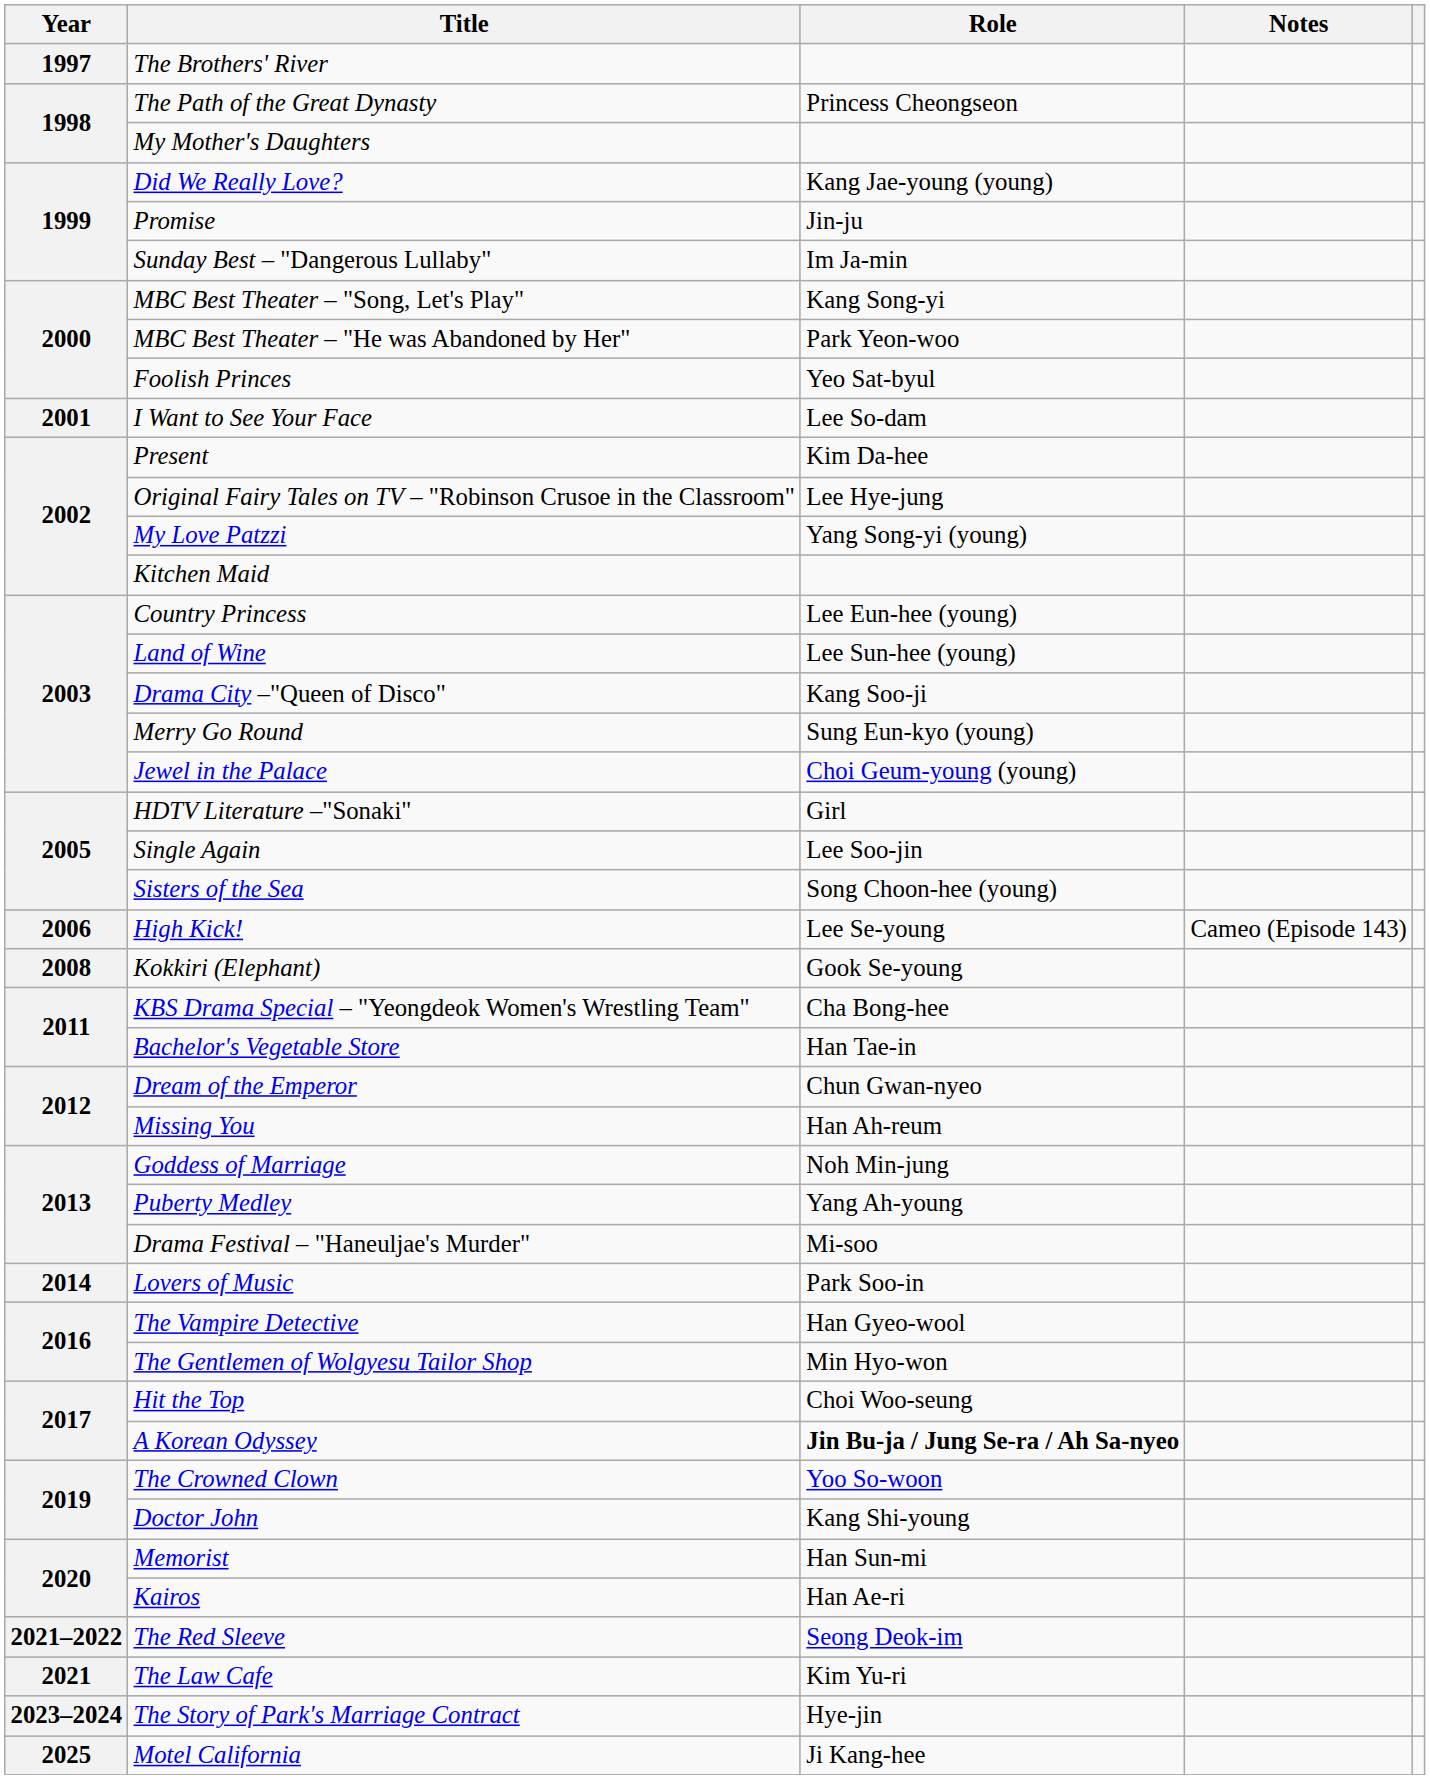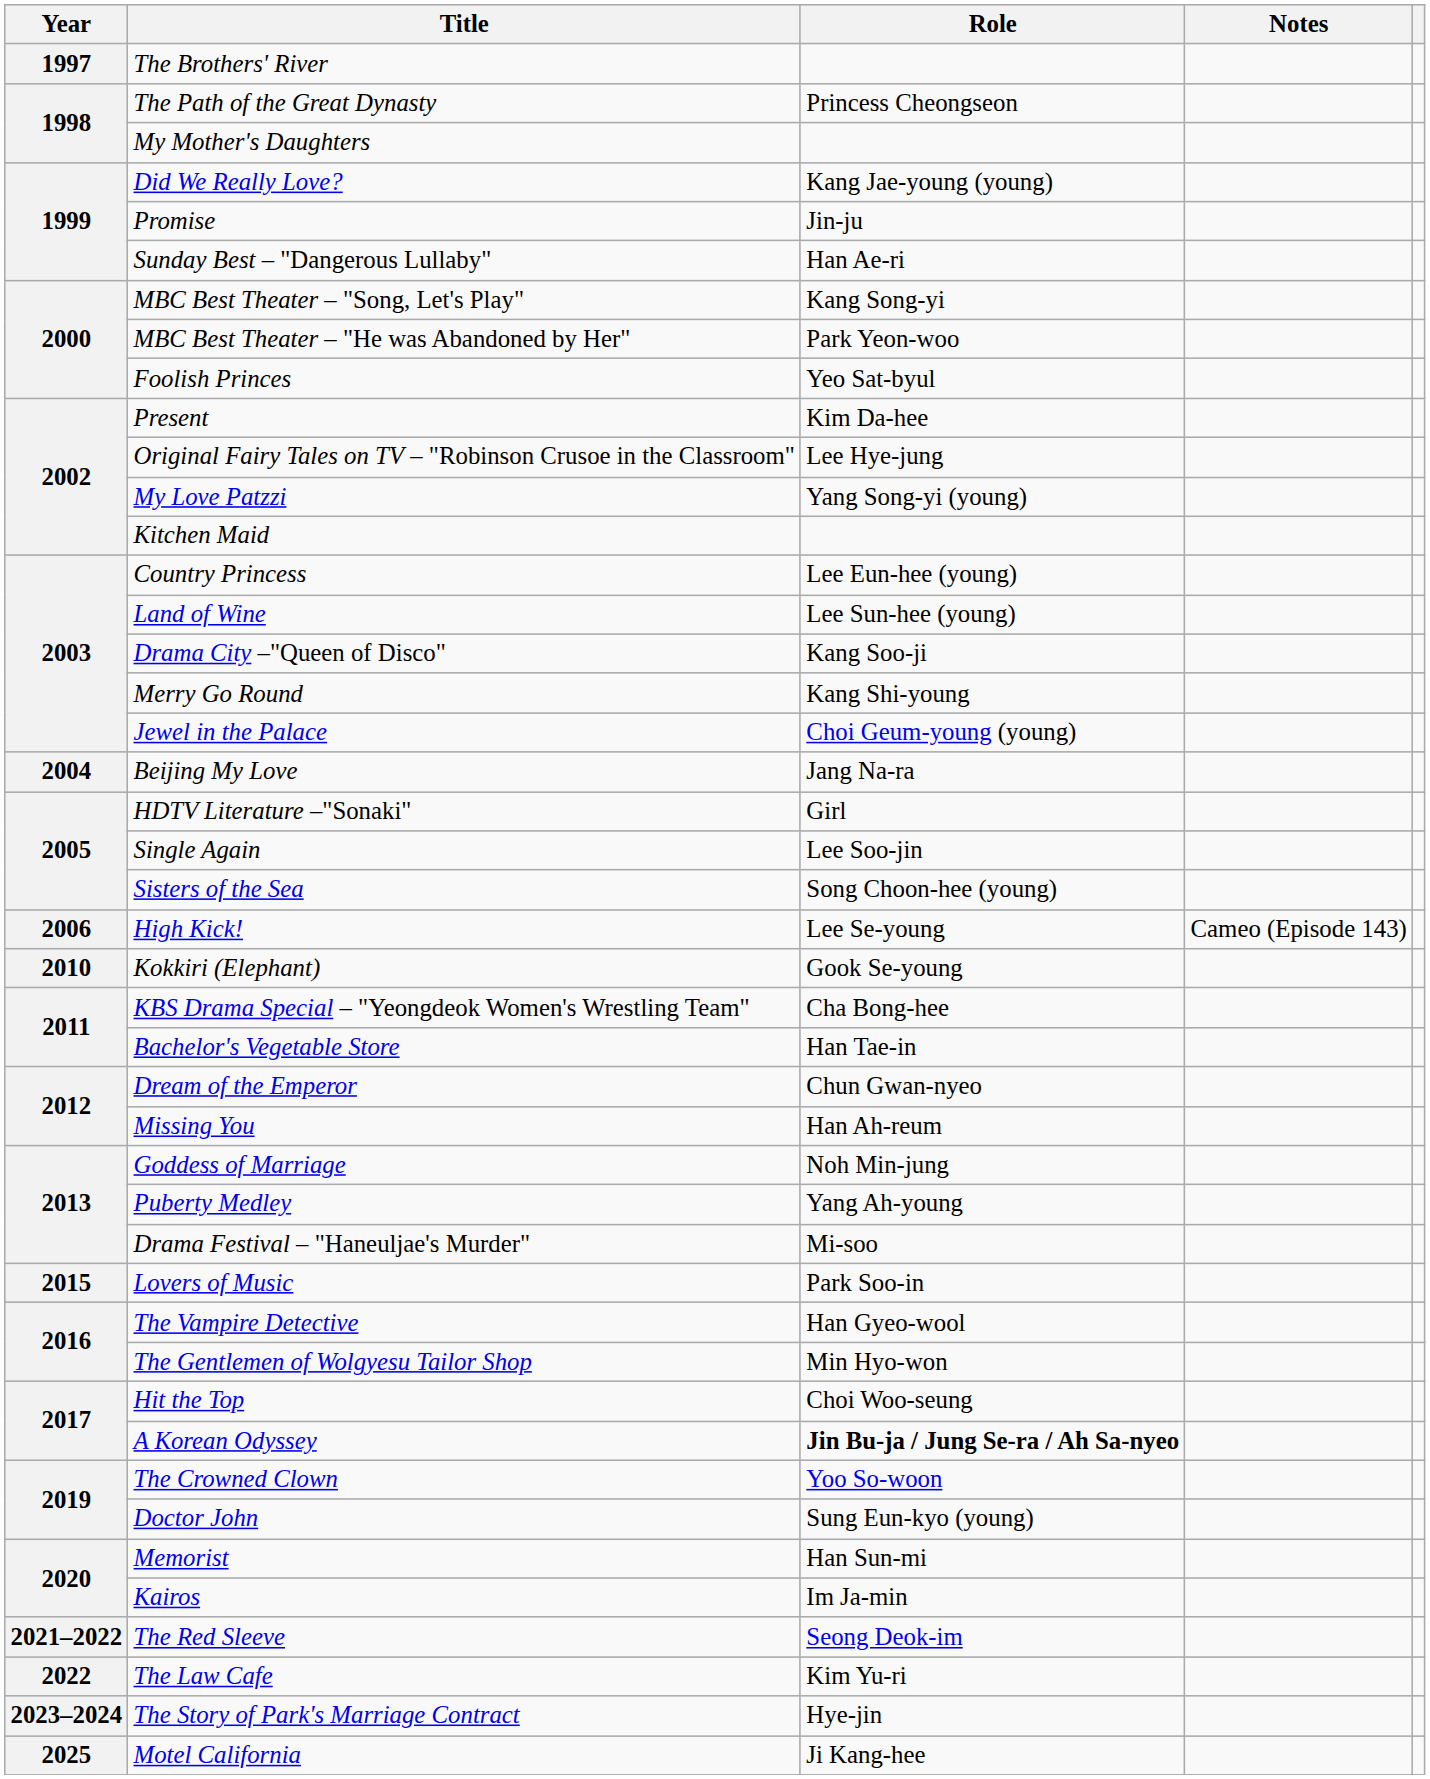Sunday Best – "Dangerous Lullaby" | Role: Im Ja-min -> Han Ae-ri
- row: 2001 | I Want to See Your Face | Lee So-dam
Merry Go Round | Role: Sung Eun-kyo (young) -> Kang Shi-young
+ row: 2004 | Beijing My Love | Jang Na-ra
Kokkiri (Elephant) | Year: 2008 -> 2010
Lovers of Music | Year: 2014 -> 2015
Doctor John | Role: Kang Shi-young -> Sung Eun-kyo (young)
Kairos | Role: Han Ae-ri -> Im Ja-min
The Law Cafe | Year: 2021 -> 2022
